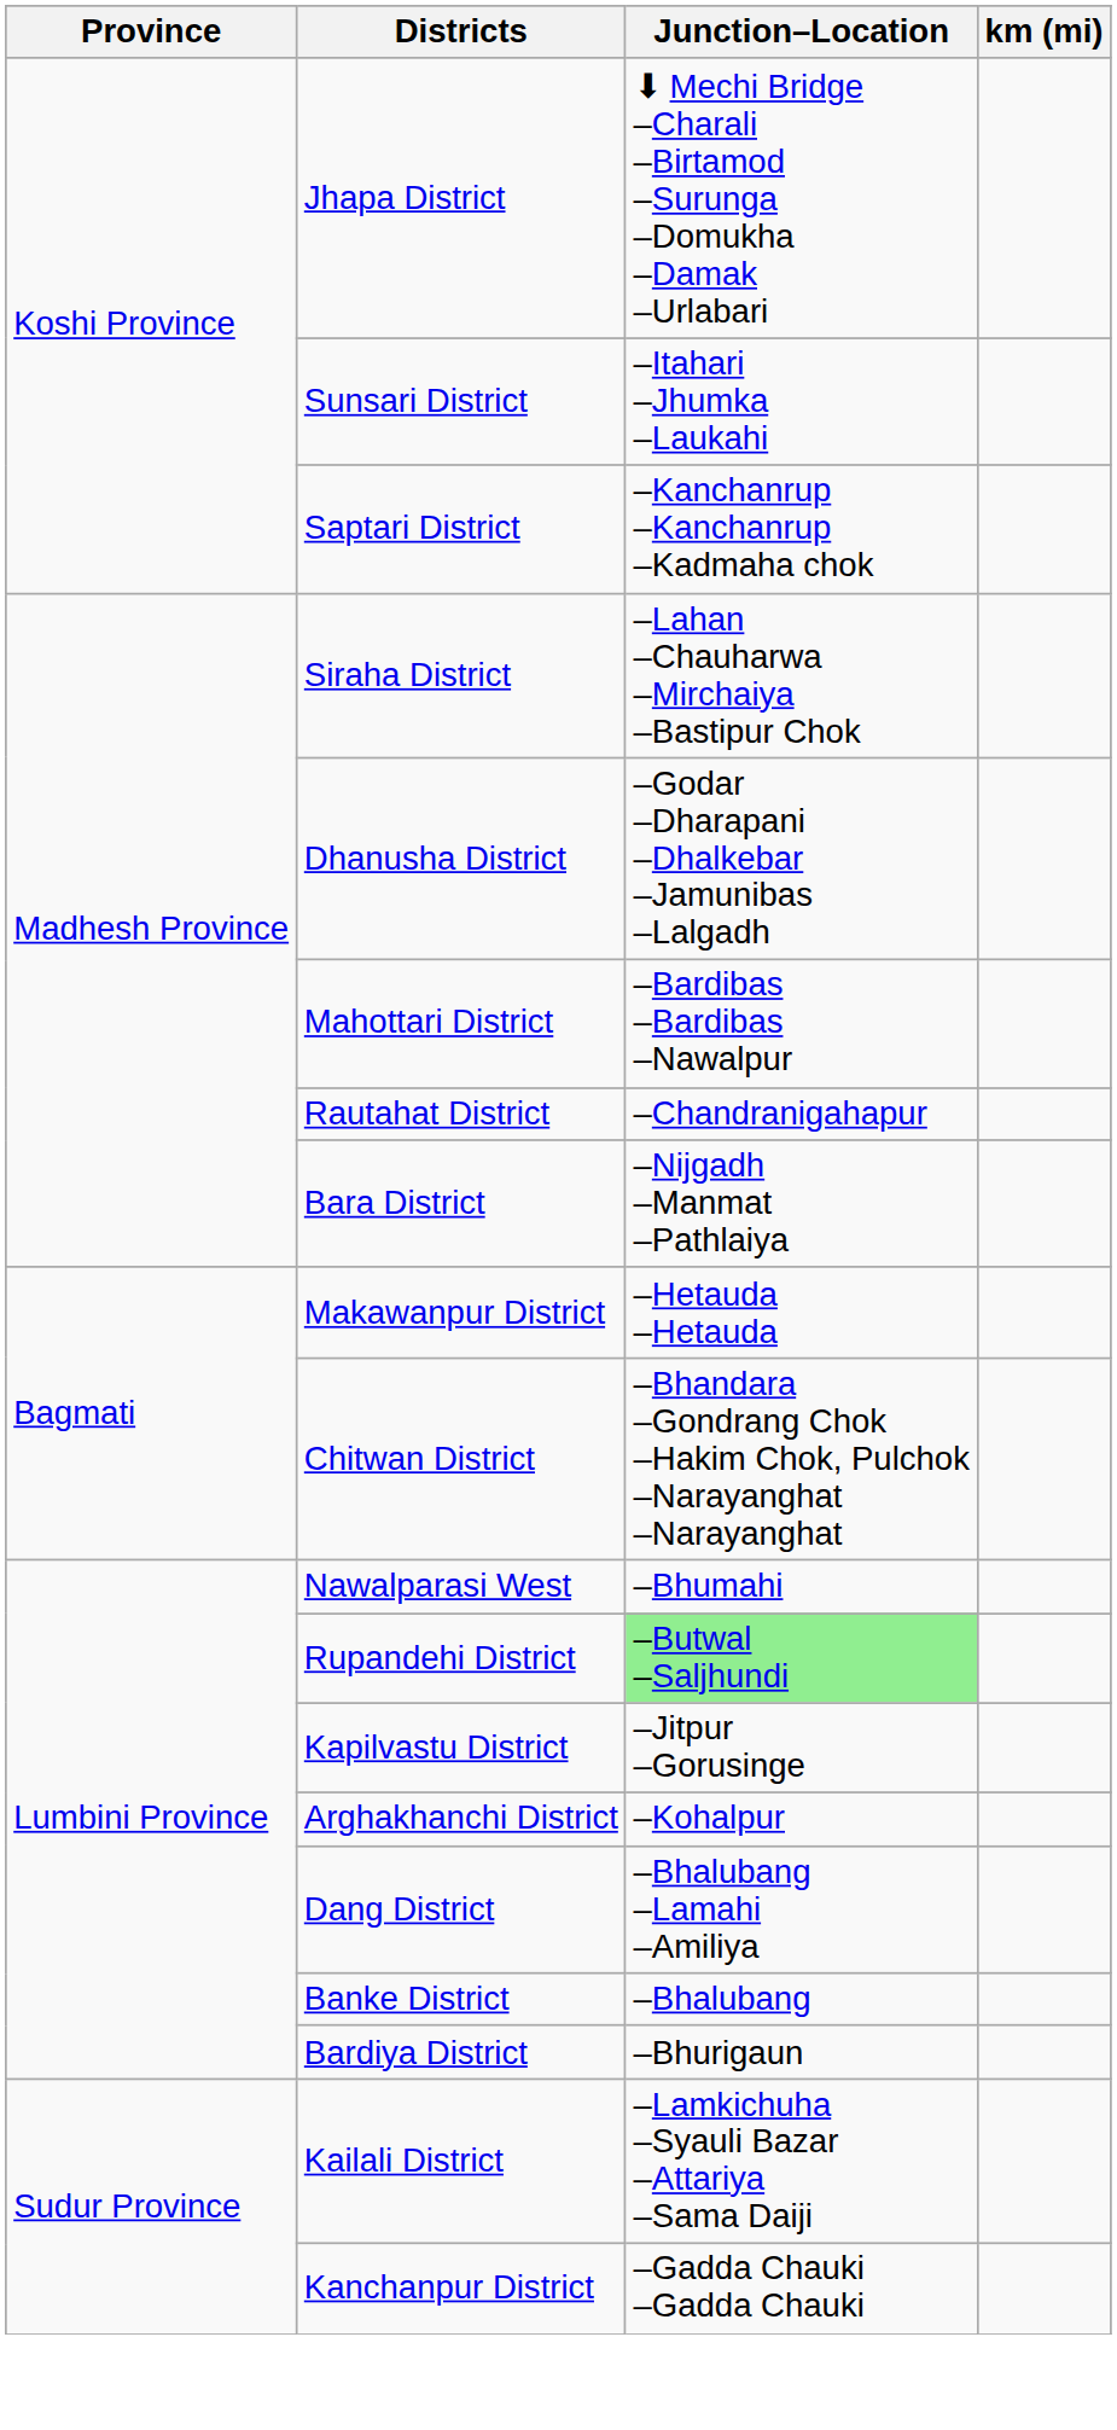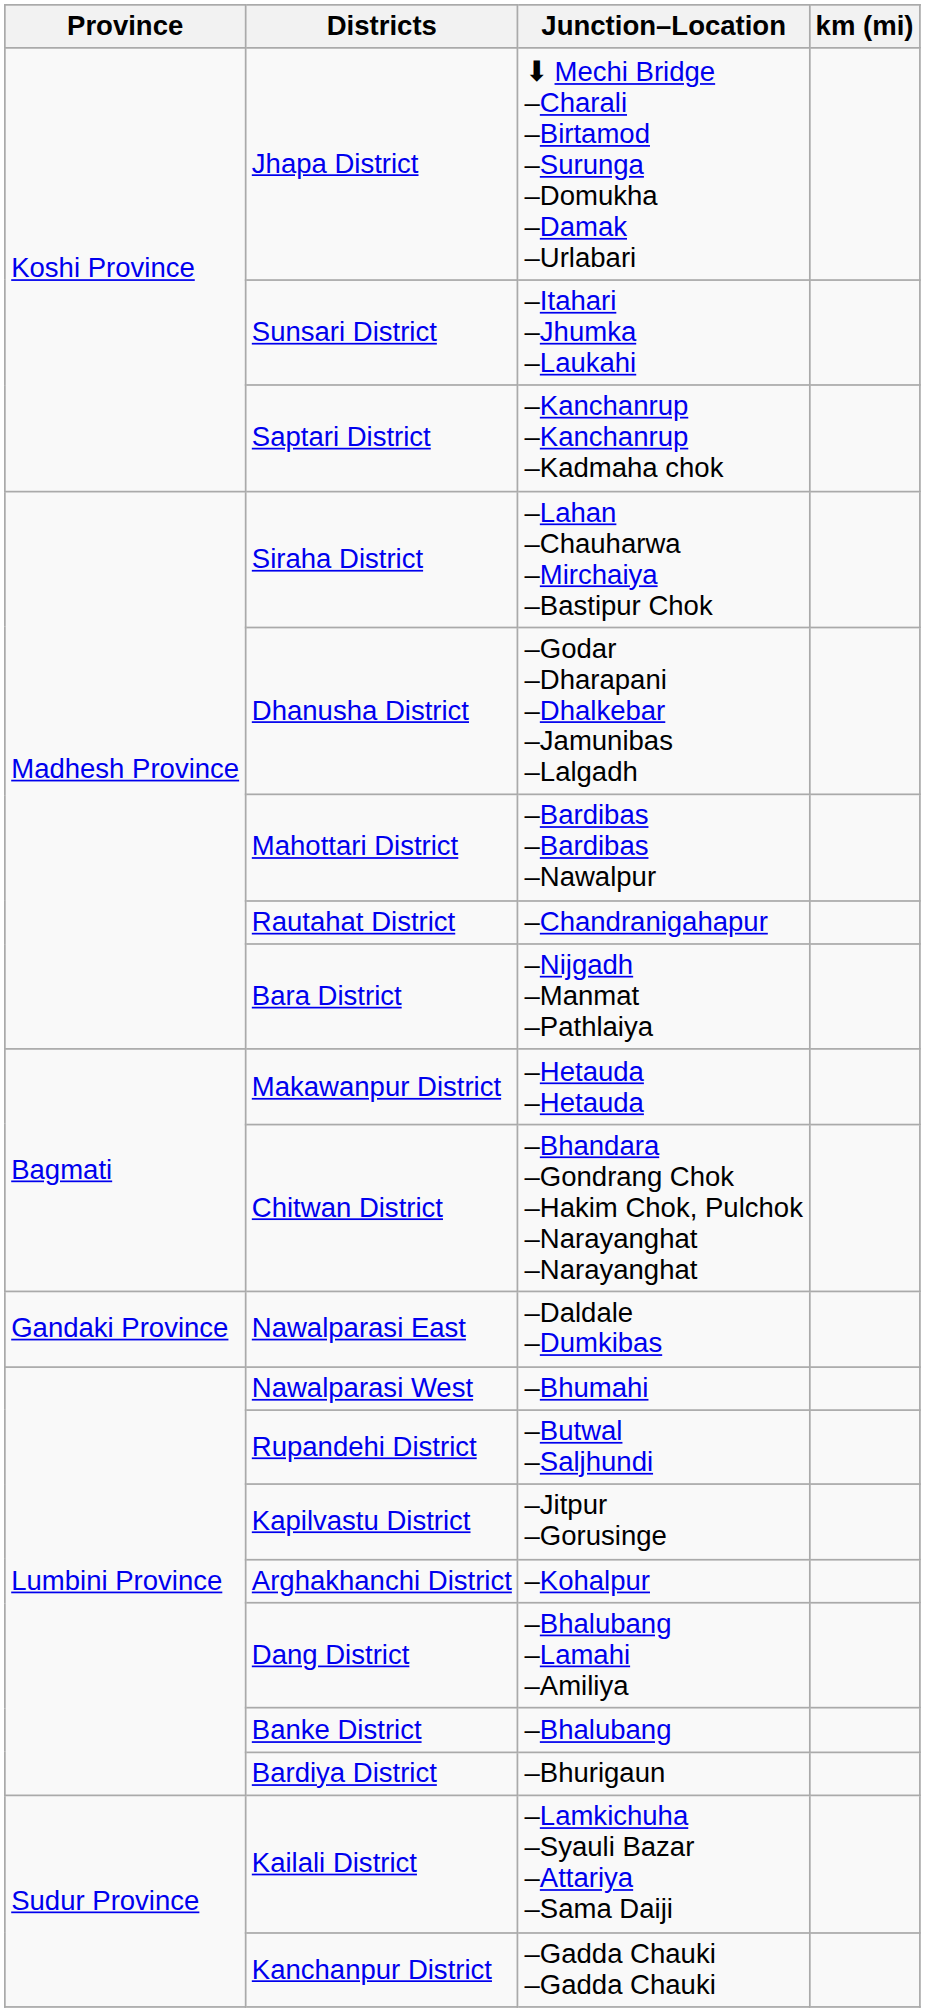+ row: Gandaki Province | Nawalparasi East | –Daldale –Dumkibas
Rupandehi District | Junction–Location: lightgreen background -> no background
